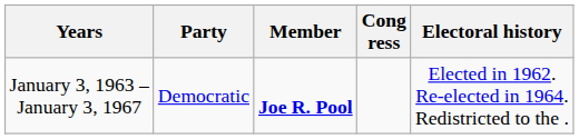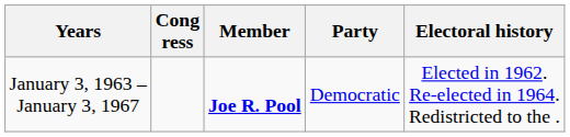columns swapped: Cong ress <-> Party
